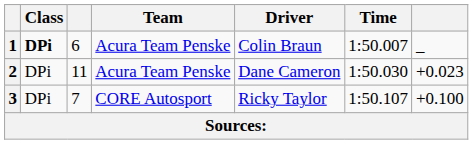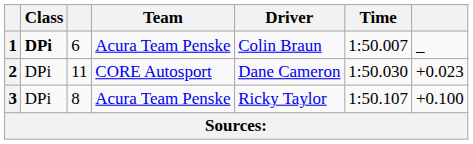2 | Team: Acura Team Penske -> CORE Autosport
3 | column 3: 7 -> 8
3 | Team: CORE Autosport -> Acura Team Penske
